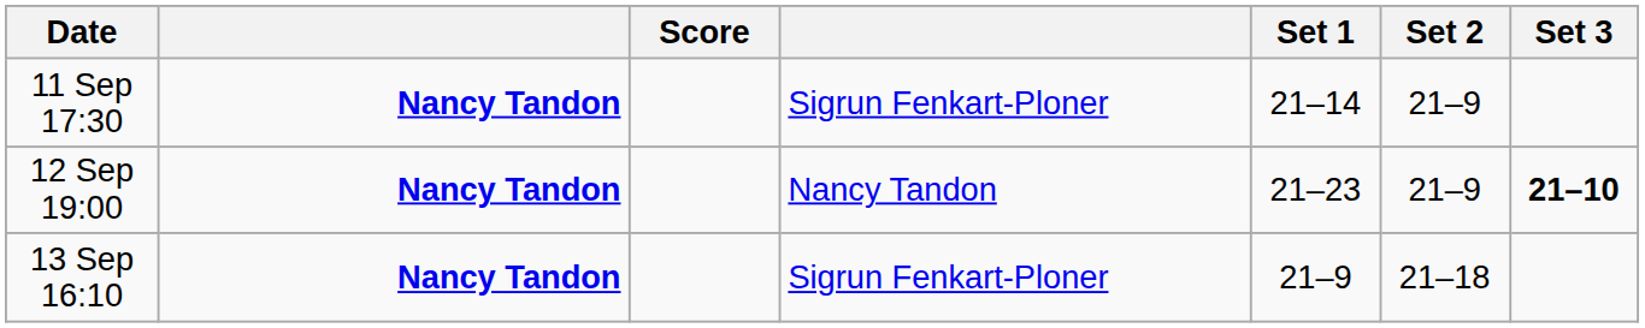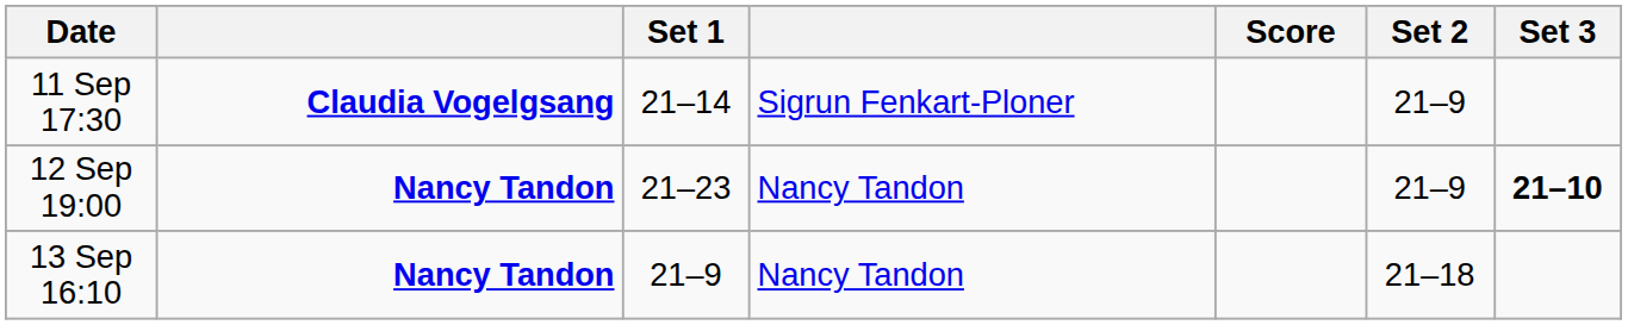columns swapped: Score <-> Set 1
11 Sep 17:30 | column 2: Nancy Tandon -> Claudia Vogelgsang
13 Sep 16:10 | column 4: Sigrun Fenkart-Ploner -> Nancy Tandon
